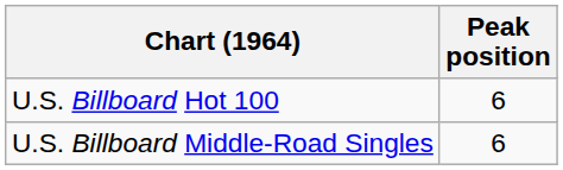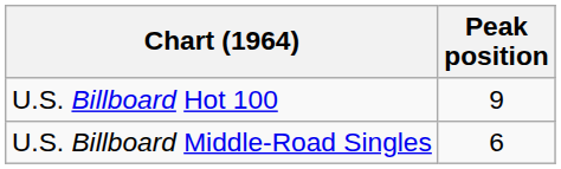U.S. Billboard Hot 100 | Peak position: 6 -> 9
